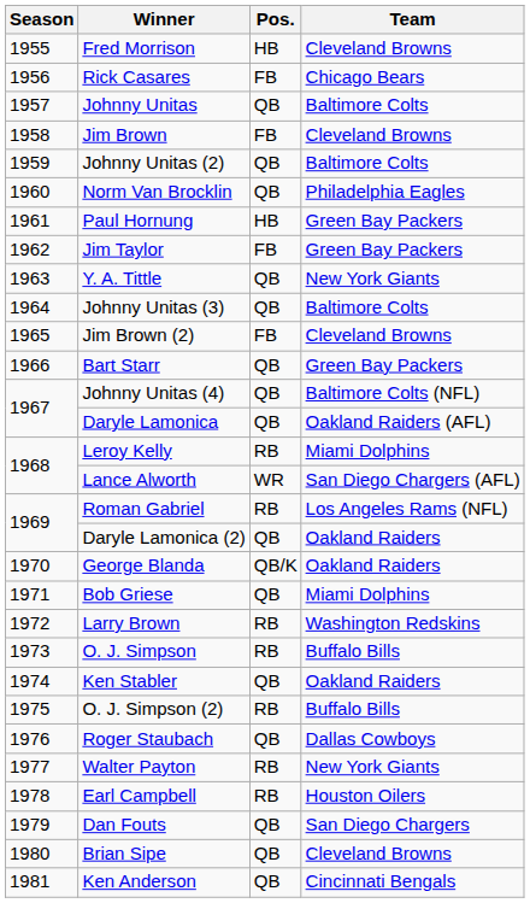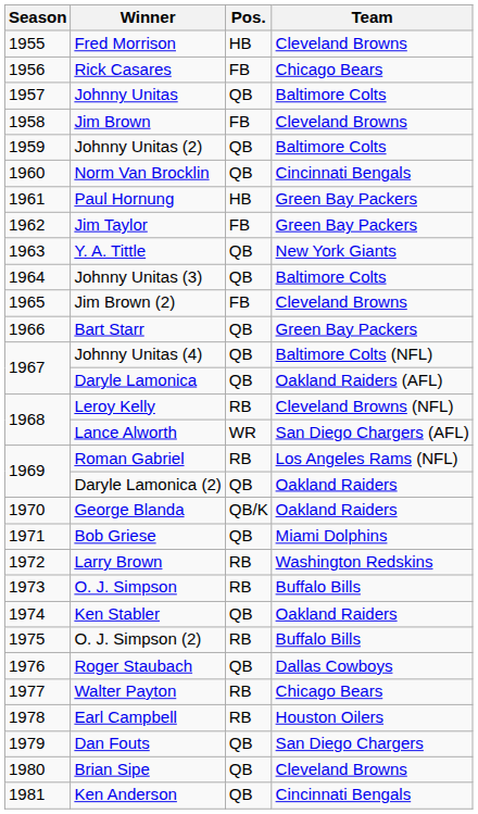Norm Van Brocklin | Team: Philadelphia Eagles -> Cincinnati Bengals
Leroy Kelly | Team: Miami Dolphins -> Cleveland Browns (NFL)
Walter Payton | Team: New York Giants -> Chicago Bears
